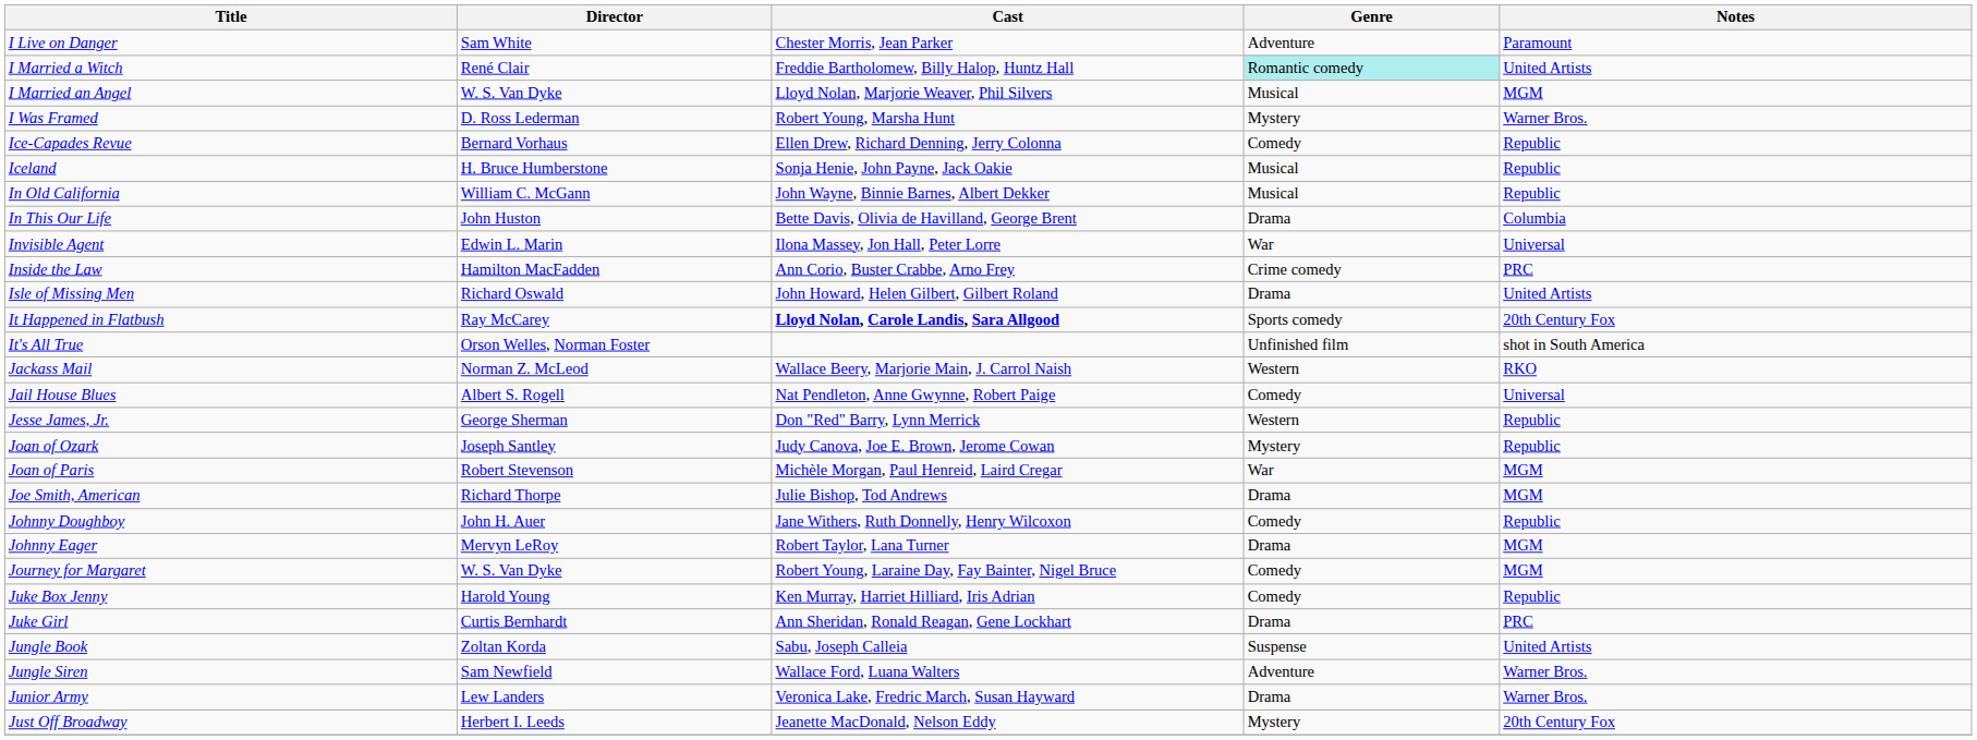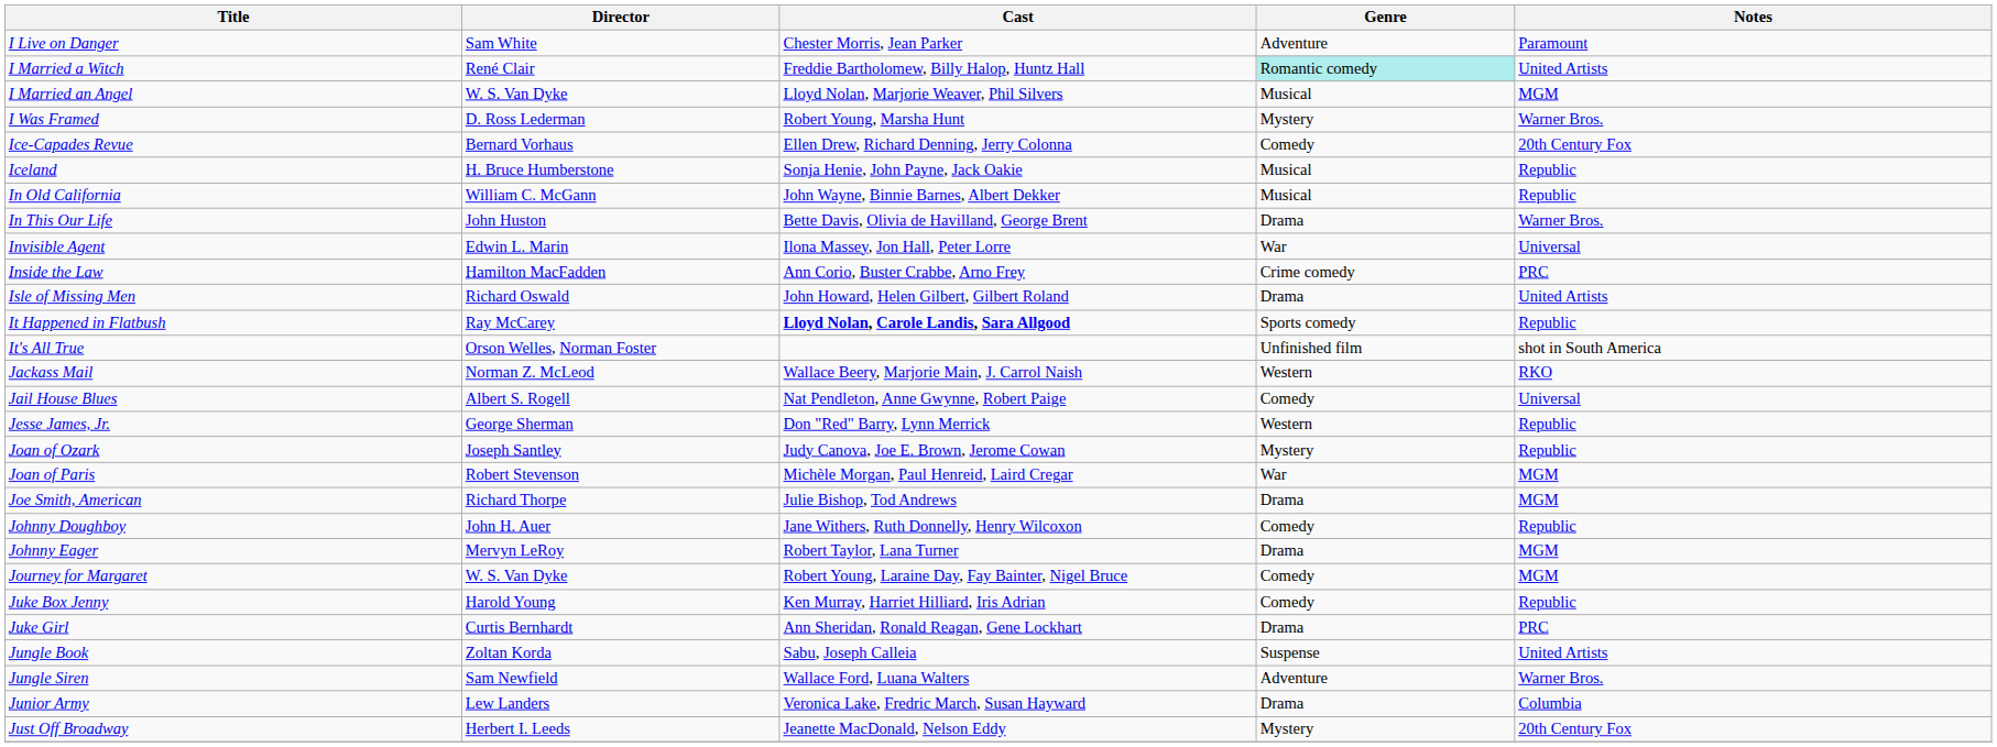Ice-Capades Revue | Notes: Republic -> 20th Century Fox
In This Our Life | Notes: Columbia -> Warner Bros.
It Happened in Flatbush | Notes: 20th Century Fox -> Republic
Junior Army | Notes: Warner Bros. -> Columbia
